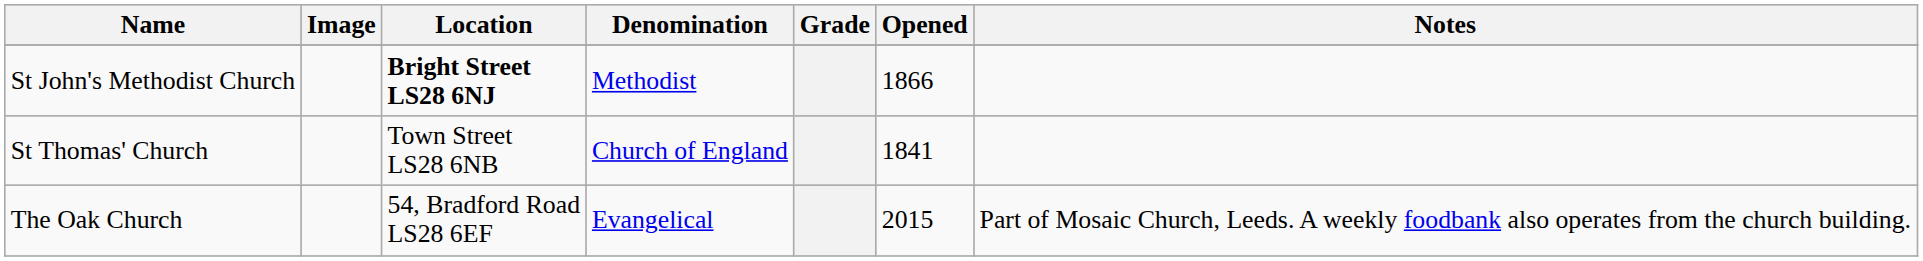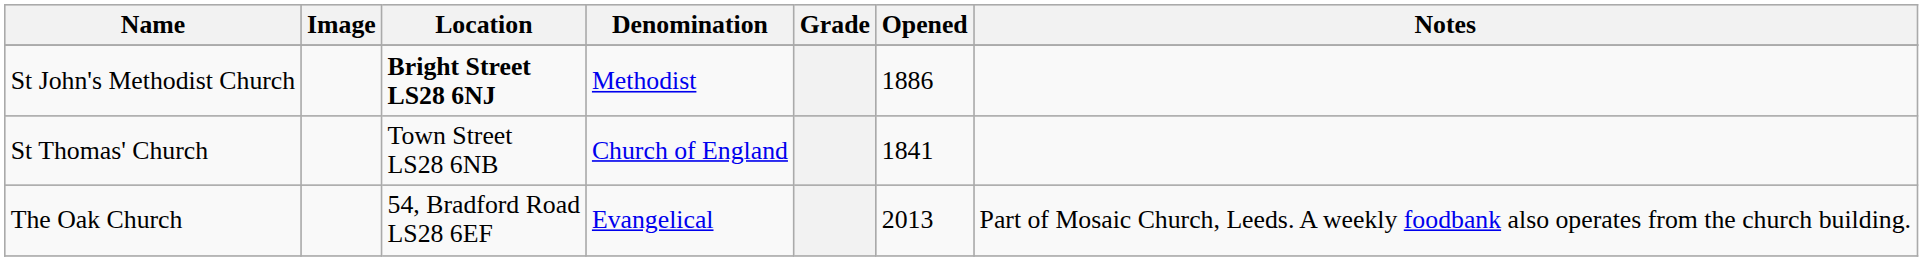St John's Methodist Church | Opened: 1866 -> 1886
The Oak Church | Opened: 2015 -> 2013
